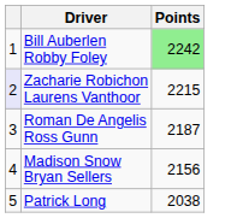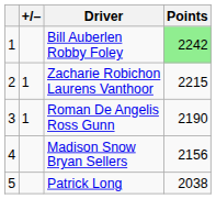+ column: +/– | 1 | 1
Zacharie Robichon Laurens Vanthoor | column 1: lavender background -> no background
Roman De Angelis Ross Gunn | Points: 2187 -> 2190
